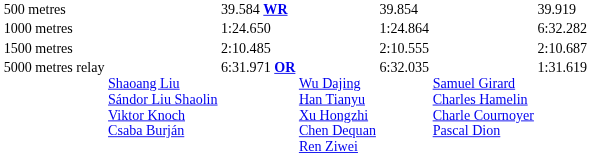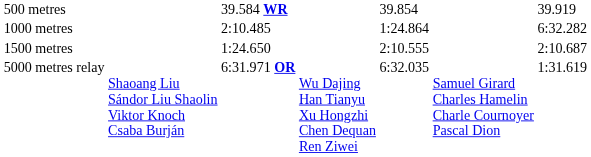1000 metres | column 3: 1:24.650 -> 2:10.485
1500 metres | column 3: 2:10.485 -> 1:24.650
